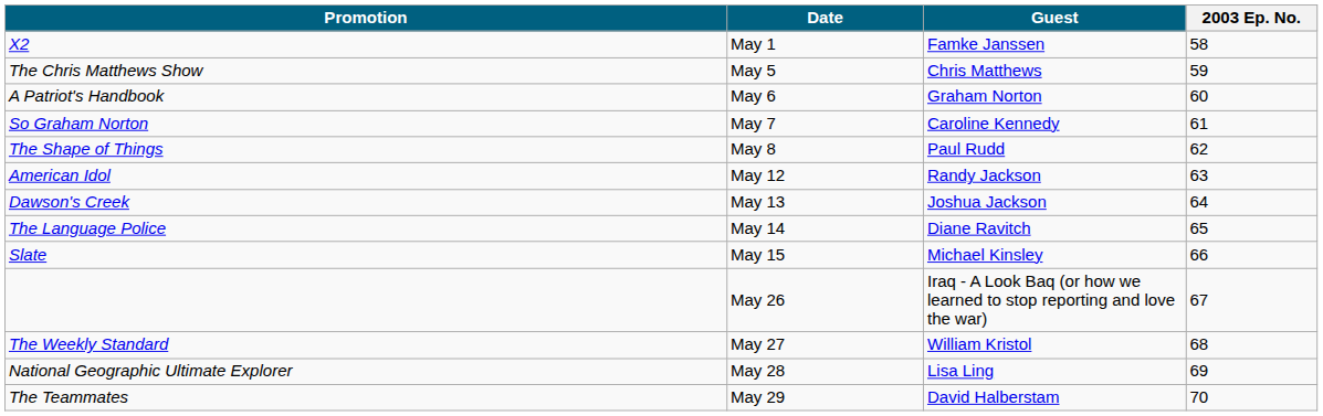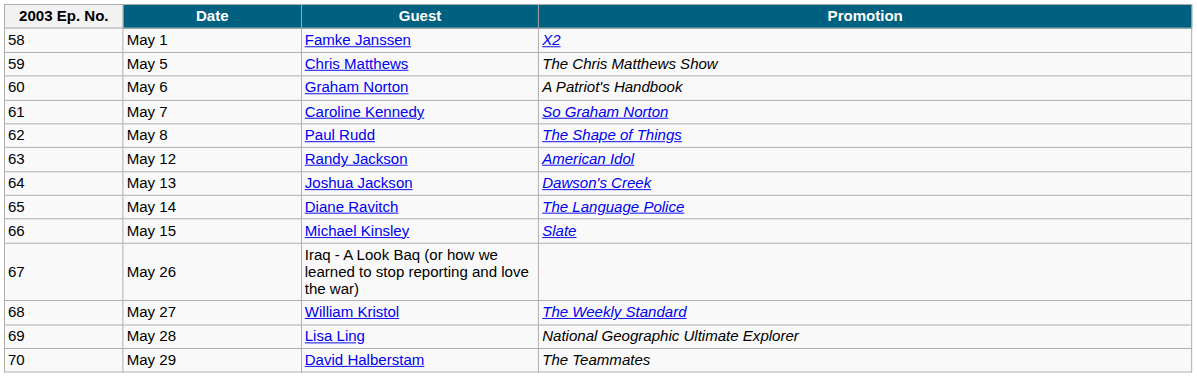columns swapped: 2003 Ep. No. <-> Promotion
